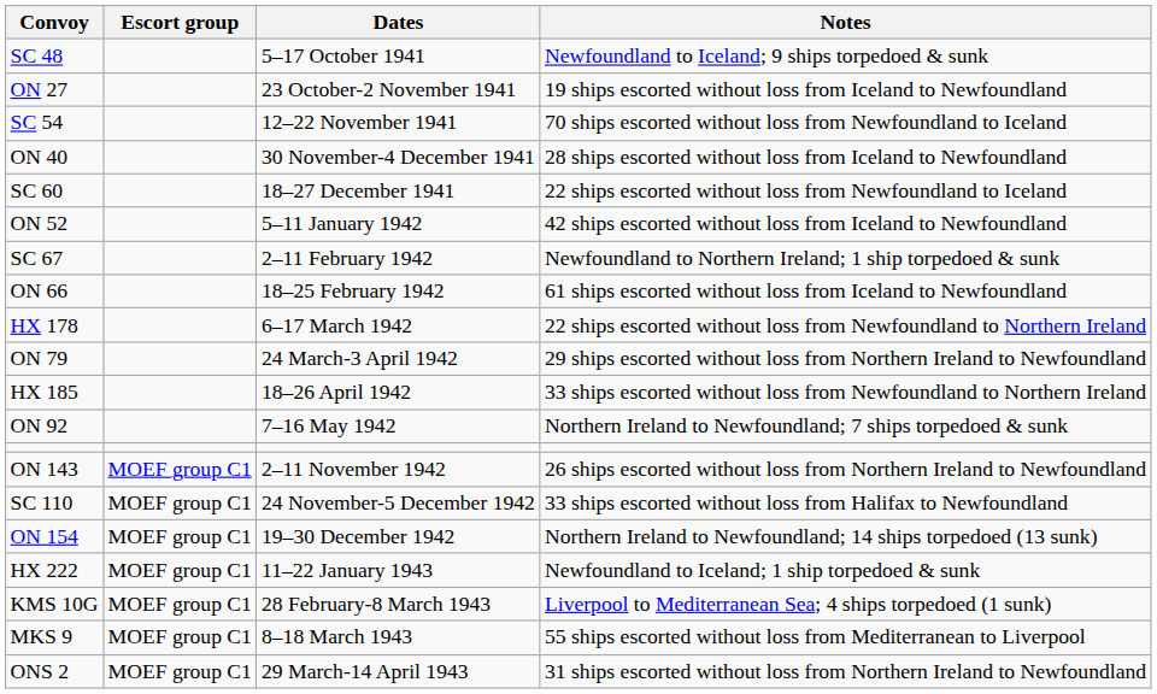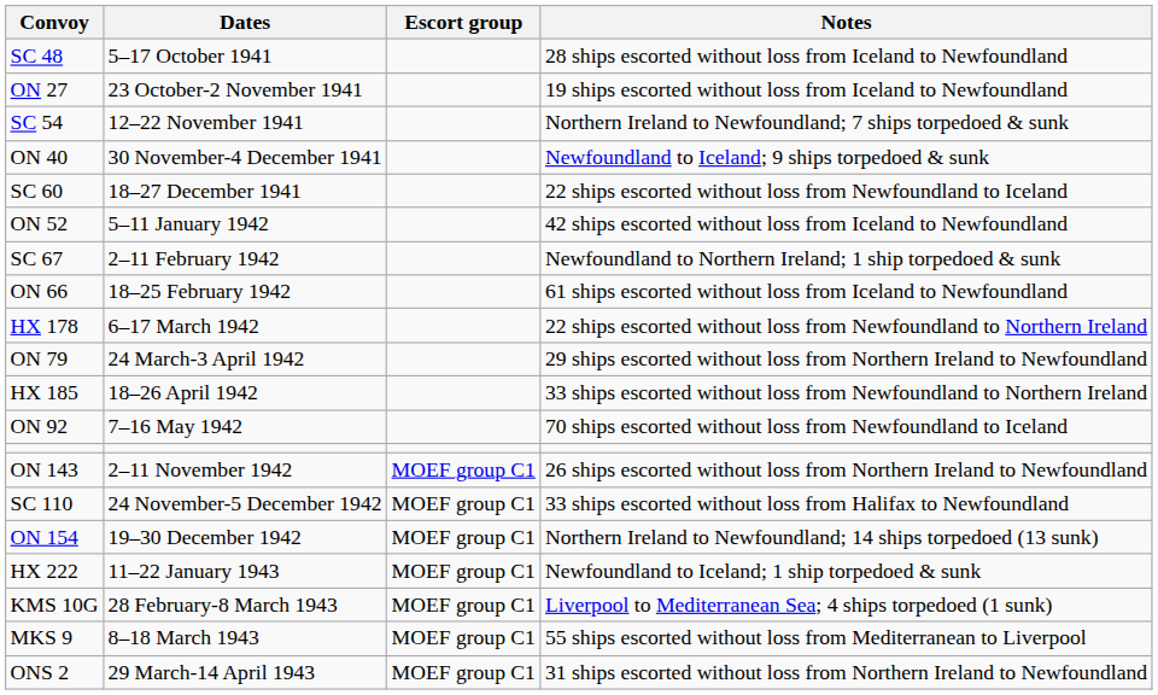columns swapped: Escort group <-> Dates
SC 48 | Notes: Newfoundland to Iceland; 9 ships torpedoed & sunk -> 28 ships escorted without loss from Iceland to Newfoundland
SC 54 | Notes: 70 ships escorted without loss from Newfoundland to Iceland -> Northern Ireland to Newfoundland; 7 ships torpedoed & sunk
ON 40 | Notes: 28 ships escorted without loss from Iceland to Newfoundland -> Newfoundland to Iceland; 9 ships torpedoed & sunk
ON 92 | Notes: Northern Ireland to Newfoundland; 7 ships torpedoed & sunk -> 70 ships escorted without loss from Newfoundland to Iceland
